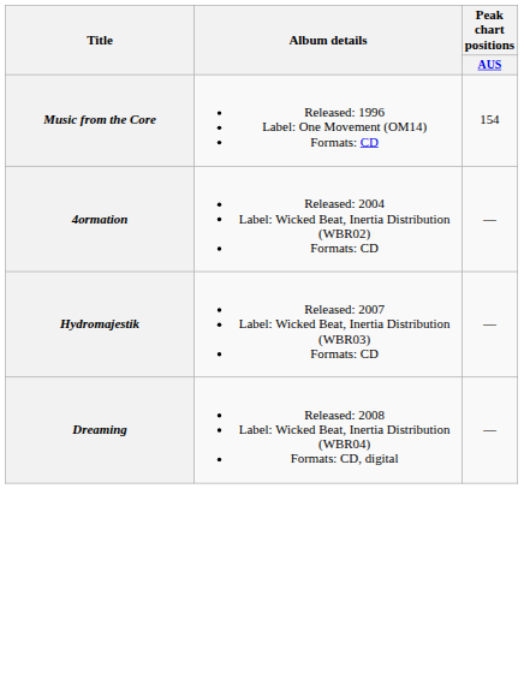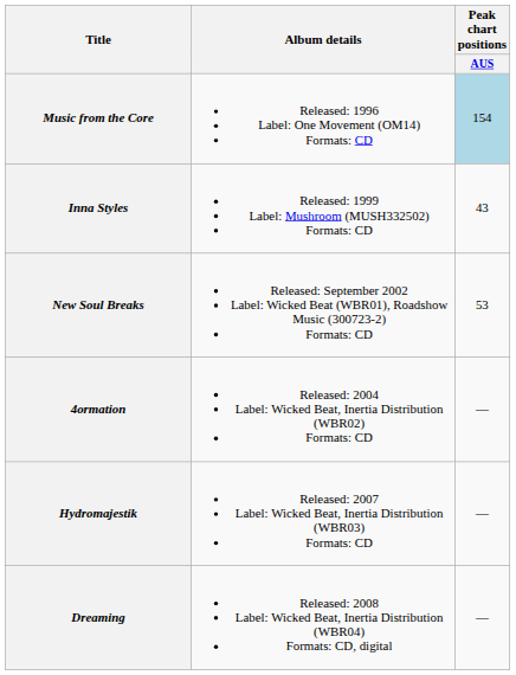Music from the Core | Peak chart positions / AUS: no background -> lightblue background
+ row: Inna Styles | Released: 1999 Label: Mushroom (MUSH332502) Formats: CD | 43
+ row: New Soul Breaks | Released: September 2002 Label: Wicked Beat (WBR01), Roadshow Music (300723-2) Formats: CD | 53
